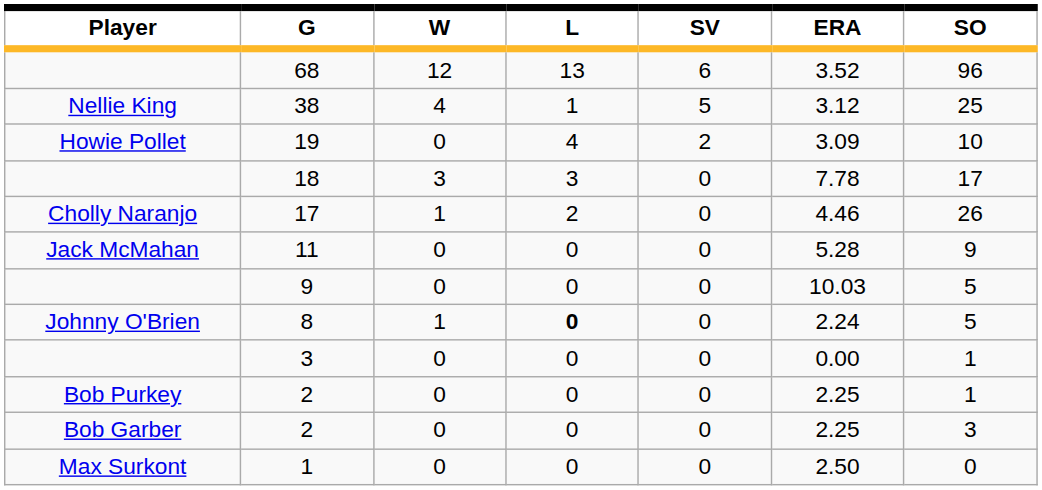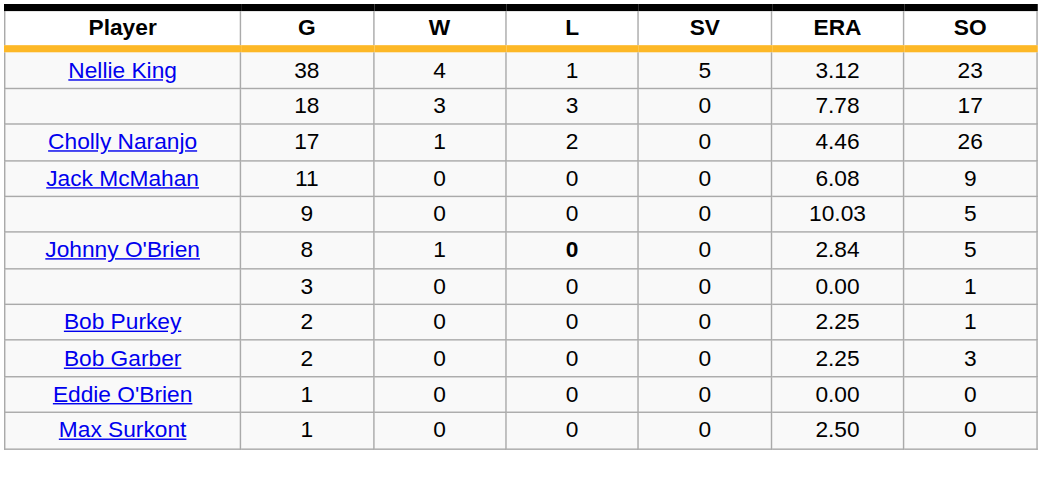- row: 68 | 12 | 13 | 6 | 3.52 | 96
38 | SO: 25 -> 23
- row: Howie Pollet | 19 | 0 | 4 | 2 | 3.09 | 10
11 | ERA: 5.28 -> 6.08
8 | ERA: 2.24 -> 2.84
+ row: Eddie O'Brien | 1 | 0 | 0 | 0 | 0.00 | 0
